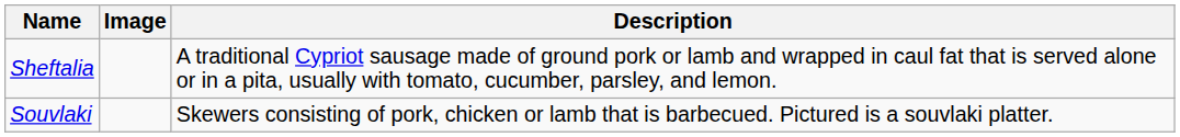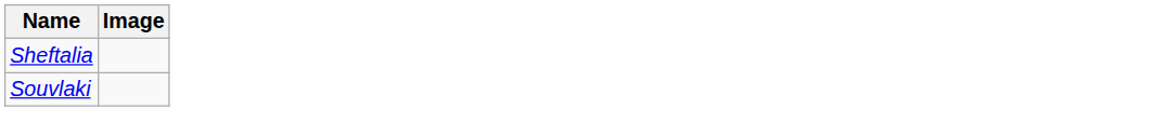- column: Description | A traditional Cypriot sausage made of ground pork or lamb and wrapped in caul fat that is served alone or in a pita, usually with tomato, cucumber, parsley, and lemon. | Skewers consisting of pork, chicken or lamb that is barbecued. Pictured is a souvlaki platter.
